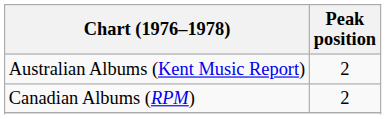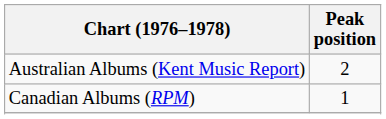Canadian Albums (RPM) | Peak position: 2 -> 1
